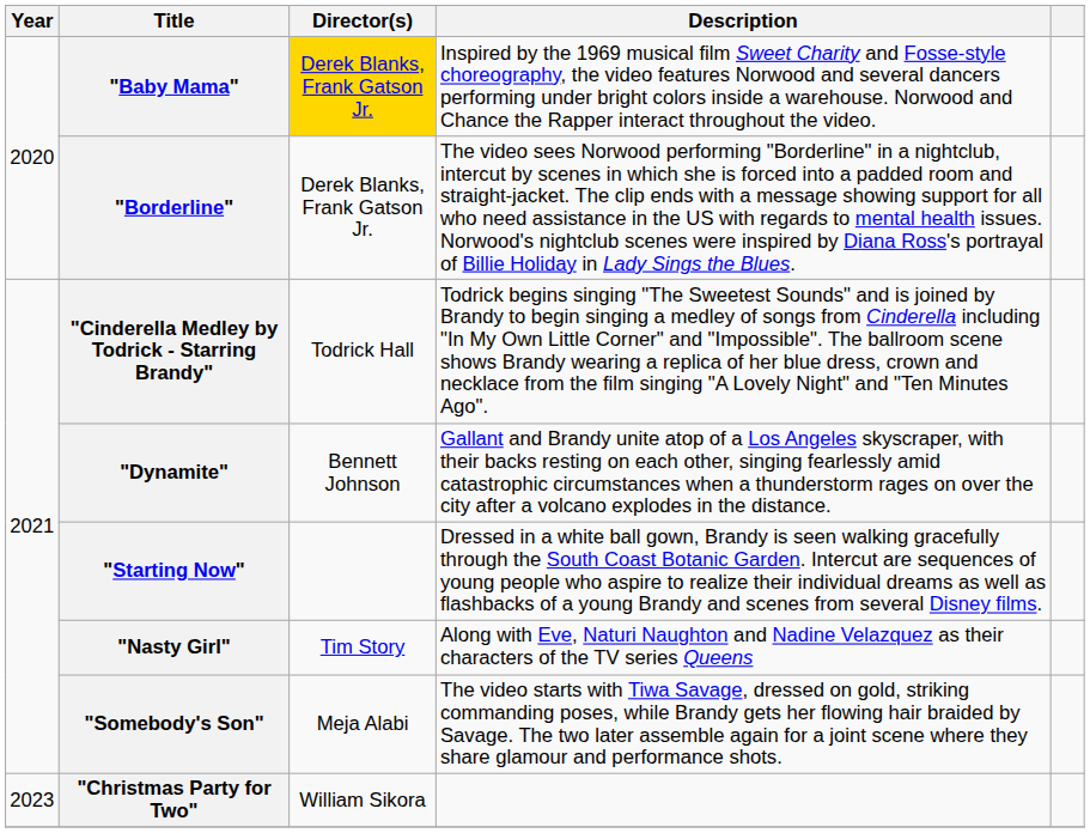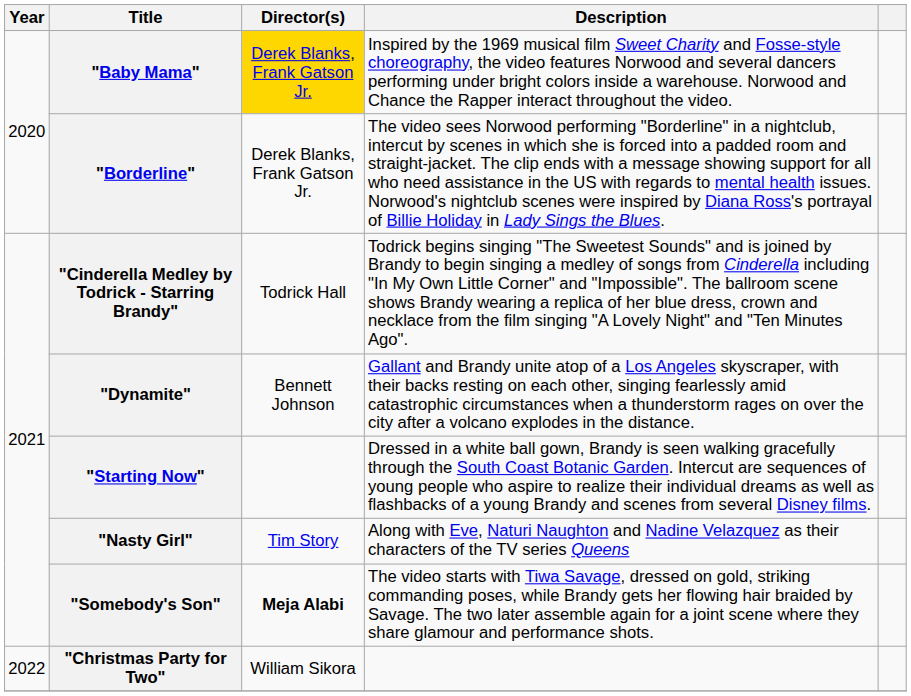"Somebody's Son" | Director(s): normal -> bold
"Christmas Party for Two" | Year: 2023 -> 2022
